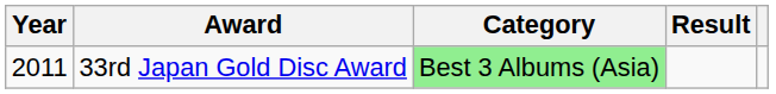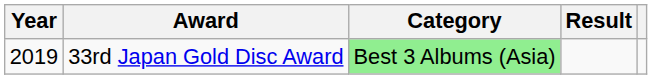33rd Japan Gold Disc Award | Year: 2011 -> 2019
